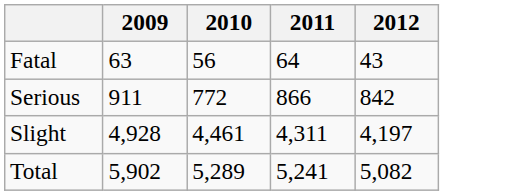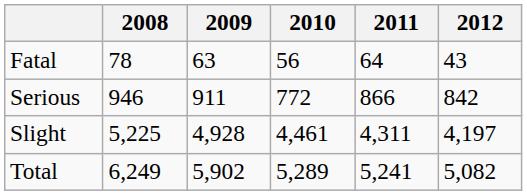+ column: 2008 | 78 | 946 | 5,225 | 6,249
